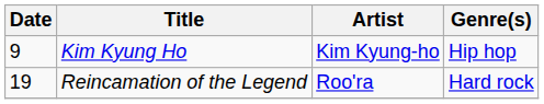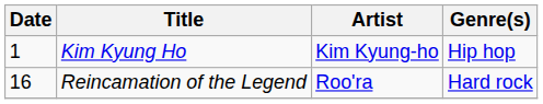Kim Kyung Ho | Date: 9 -> 1
Reincamation of the Legend | Date: 19 -> 16
